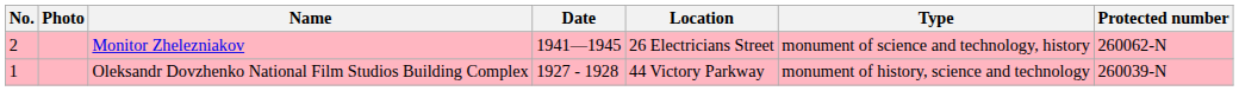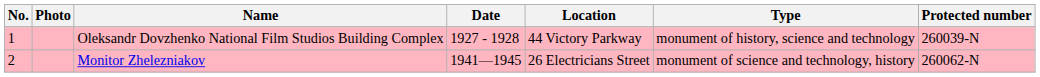rows swapped: Oleksandr Dovzhenko National Film Studios Building Complex <-> Monitor Zhelezniakov
